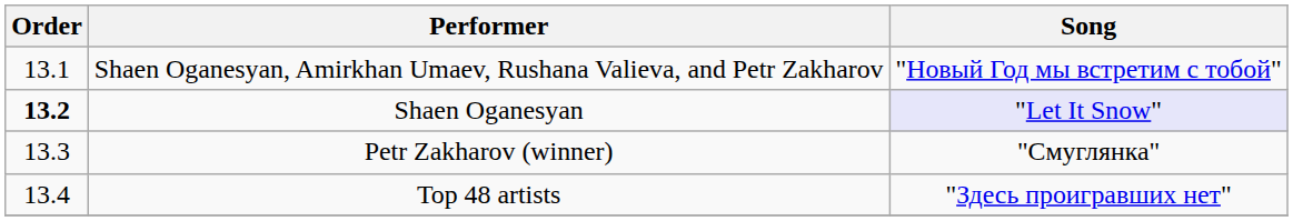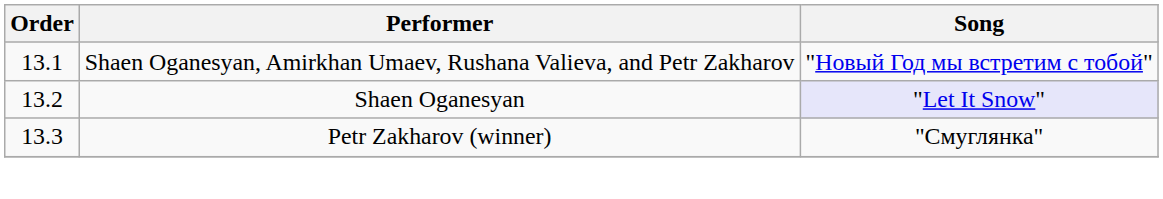Shaen Oganesyan | Order: bold -> normal
- row: 13.4 | Top 48 artists | "Здесь проигравших нет"
